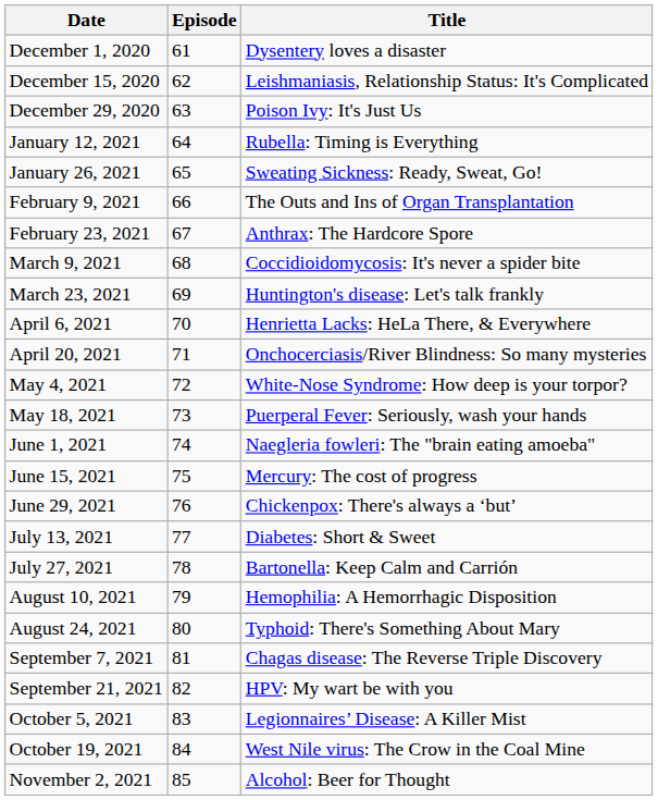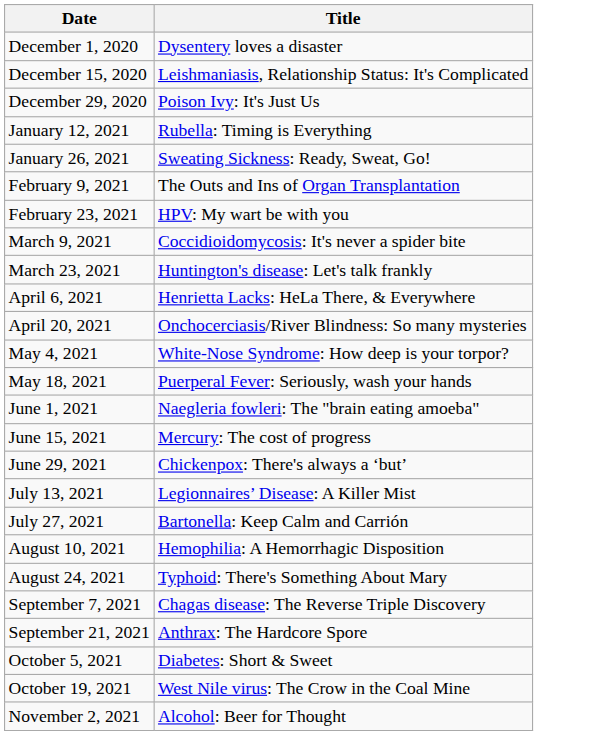- column: Episode | 61 | 62 | 63 | 64 | 65 | 66 | 67 | 68 | 69 | 70 | 71 | 72 | 73 | 74 | 75 | 76 | 77 | 78 | 79 | 80 | 81 | 82 | 83 | 84 | 85
February 23, 2021 | Title: Anthrax: The Hardcore Spore -> HPV: My wart be with you
July 13, 2021 | Title: Diabetes: Short & Sweet -> Legionnaires’ Disease: A Killer Mist
September 21, 2021 | Title: HPV: My wart be with you -> Anthrax: The Hardcore Spore
October 5, 2021 | Title: Legionnaires’ Disease: A Killer Mist -> Diabetes: Short & Sweet
